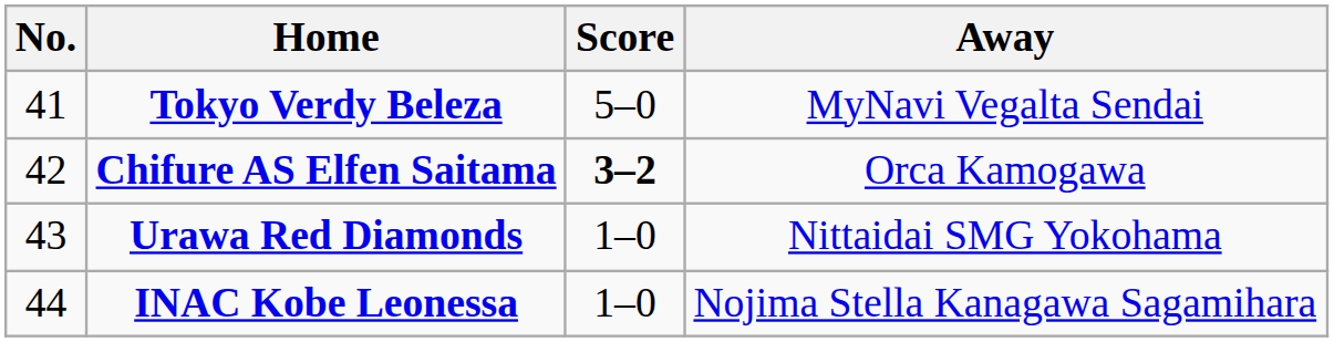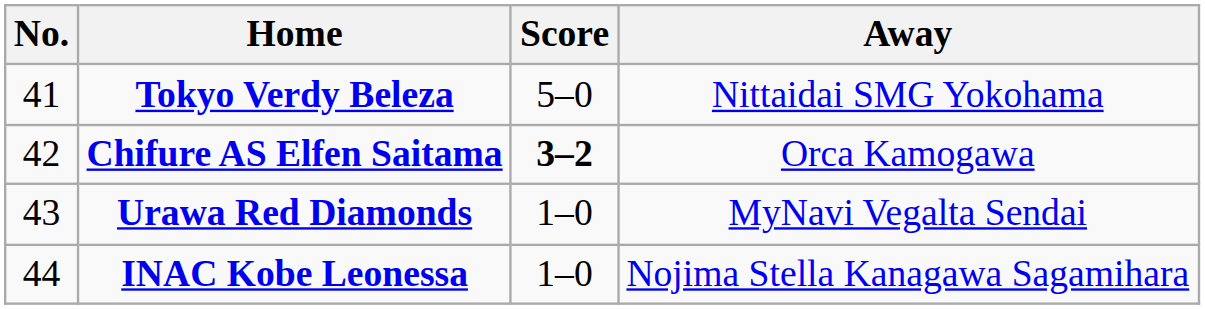Tokyo Verdy Beleza | Away: MyNavi Vegalta Sendai -> Nittaidai SMG Yokohama
Urawa Red Diamonds | Away: Nittaidai SMG Yokohama -> MyNavi Vegalta Sendai
